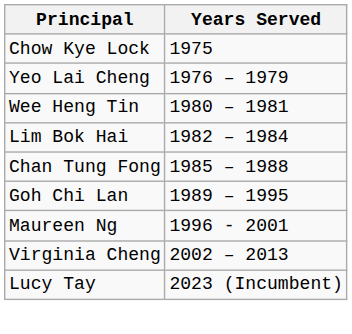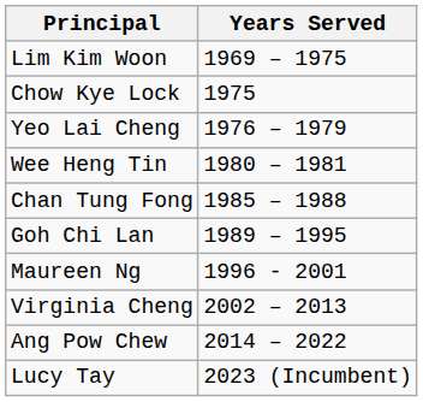+ row: Lim Kim Woon | 1969 – 1975
- row: Lim Bok Hai | 1982 – 1984
+ row: Ang Pow Chew | 2014 – 2022
